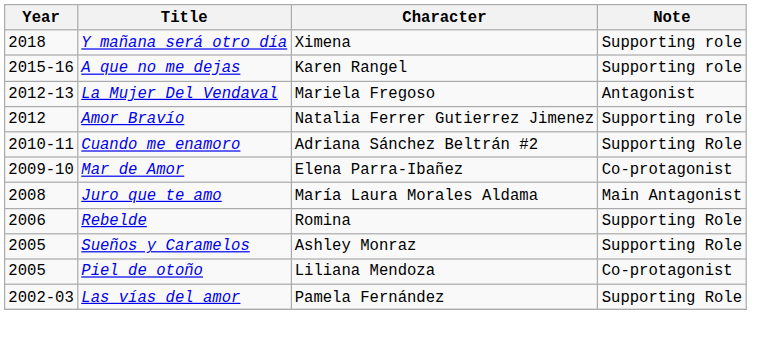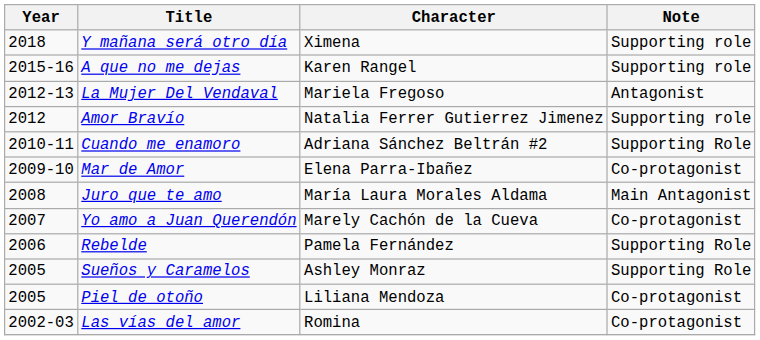+ row: 2007 | Yo amo a Juan Querendón | Marely Cachón de la Cueva | Co-protagonist
Rebelde | Character: Romina -> Pamela Fernández
Las vías del amor | Character: Pamela Fernández -> Romina
Las vías del amor | Note: Supporting Role -> Co-protagonist
